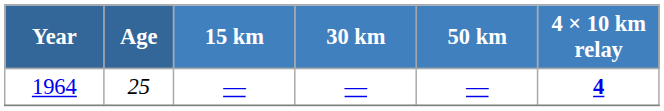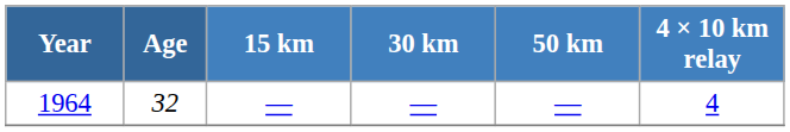1964 | Age: 25 -> 32
1964 | 4 × 10 km relay: bold -> normal
